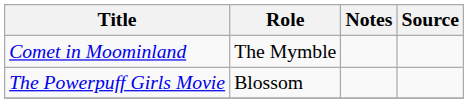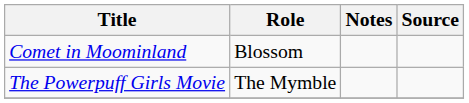Comet in Moominland | Role: The Mymble -> Blossom
The Powerpuff Girls Movie | Role: Blossom -> The Mymble
